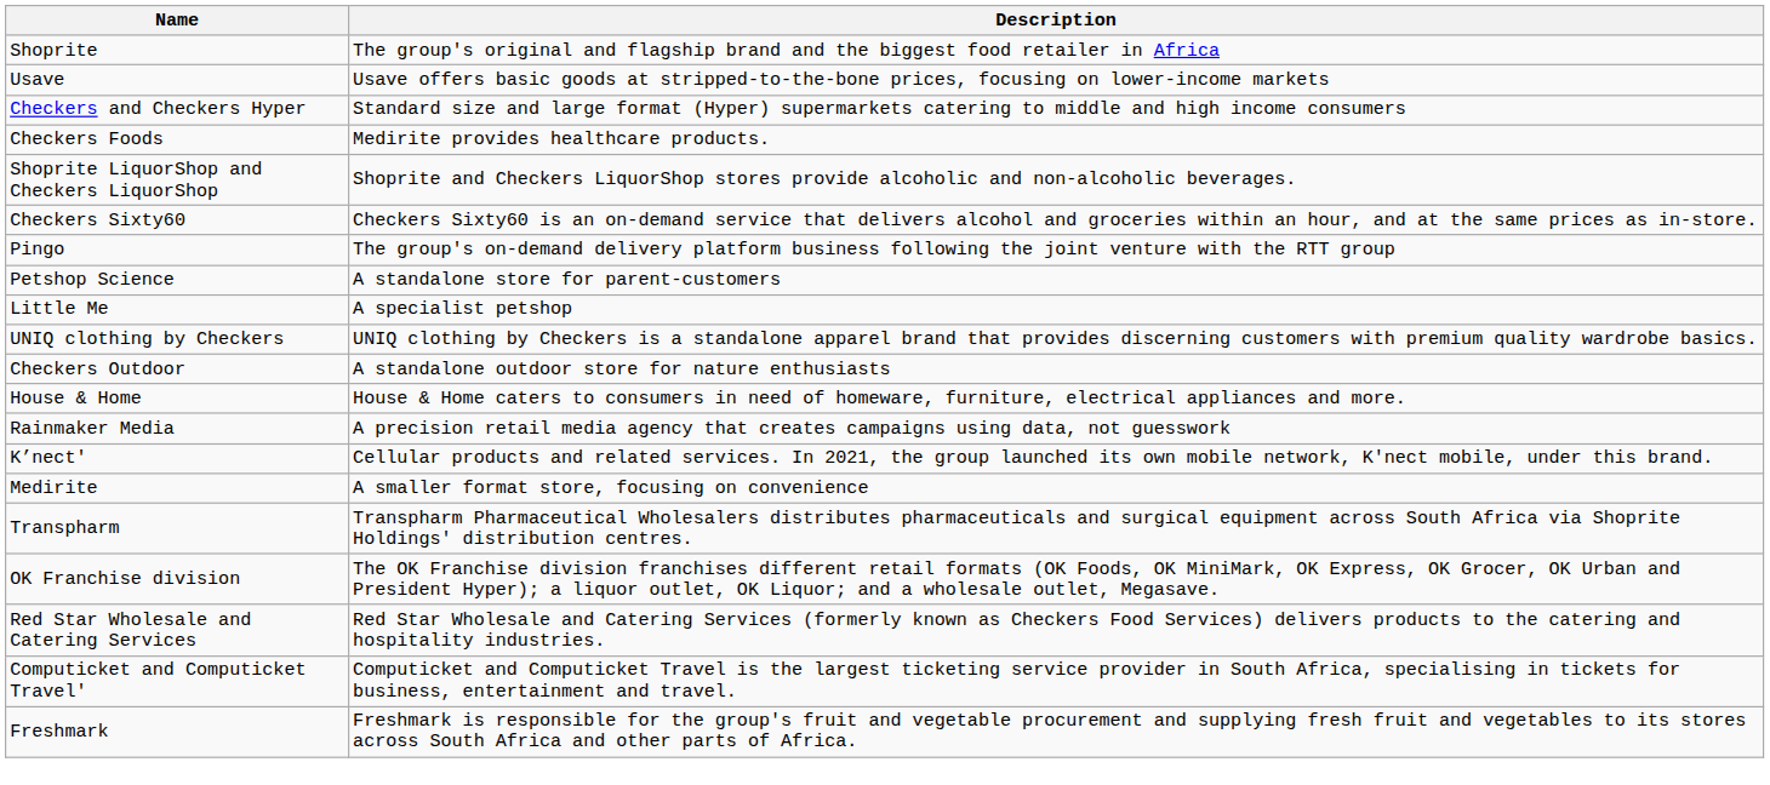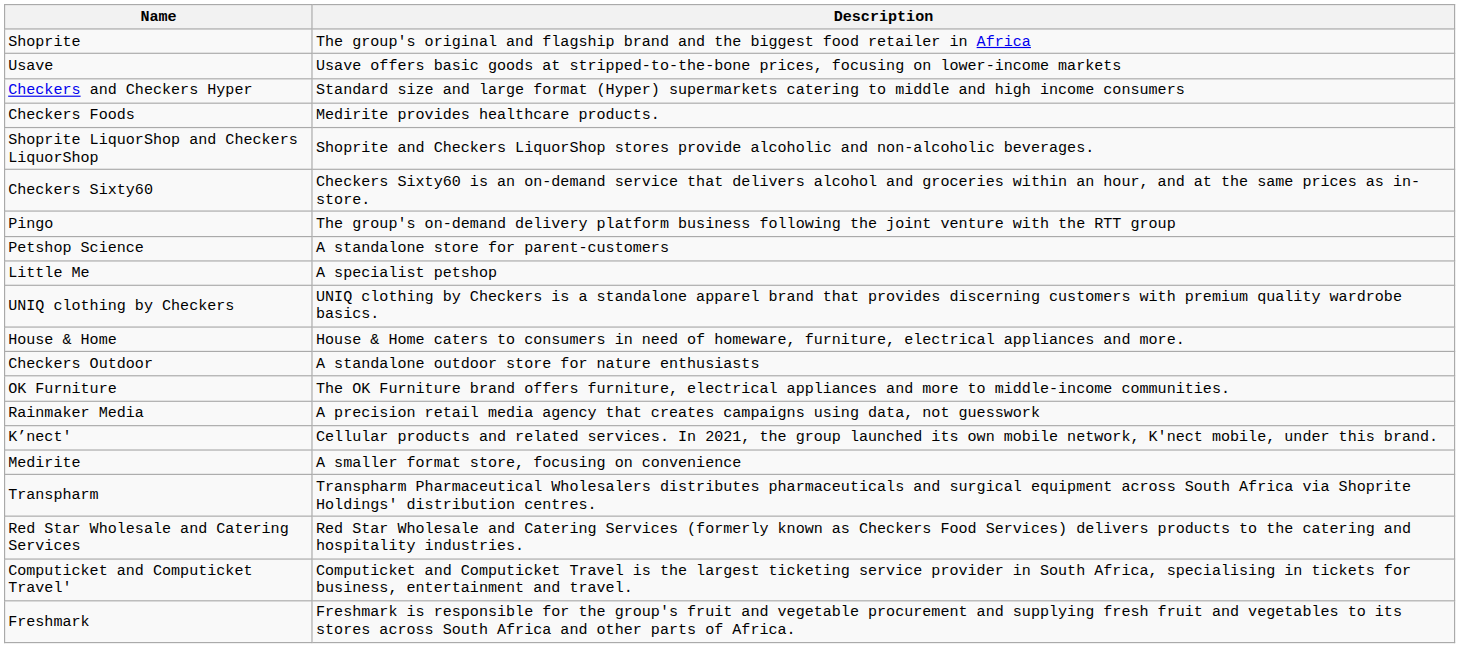rows swapped: Checkers Outdoor <-> House & Home
+ row: OK Furniture | The OK Furniture brand offers furniture, electrical appliances and more to middle-income communities.
- row: OK Franchise division | The OK Franchise division franchises different retail formats (OK Foods, OK MiniMark, OK Express, OK Grocer, OK Urban and President Hyper); a liquor outlet, OK Liquor; and a wholesale outlet, Megasave.
